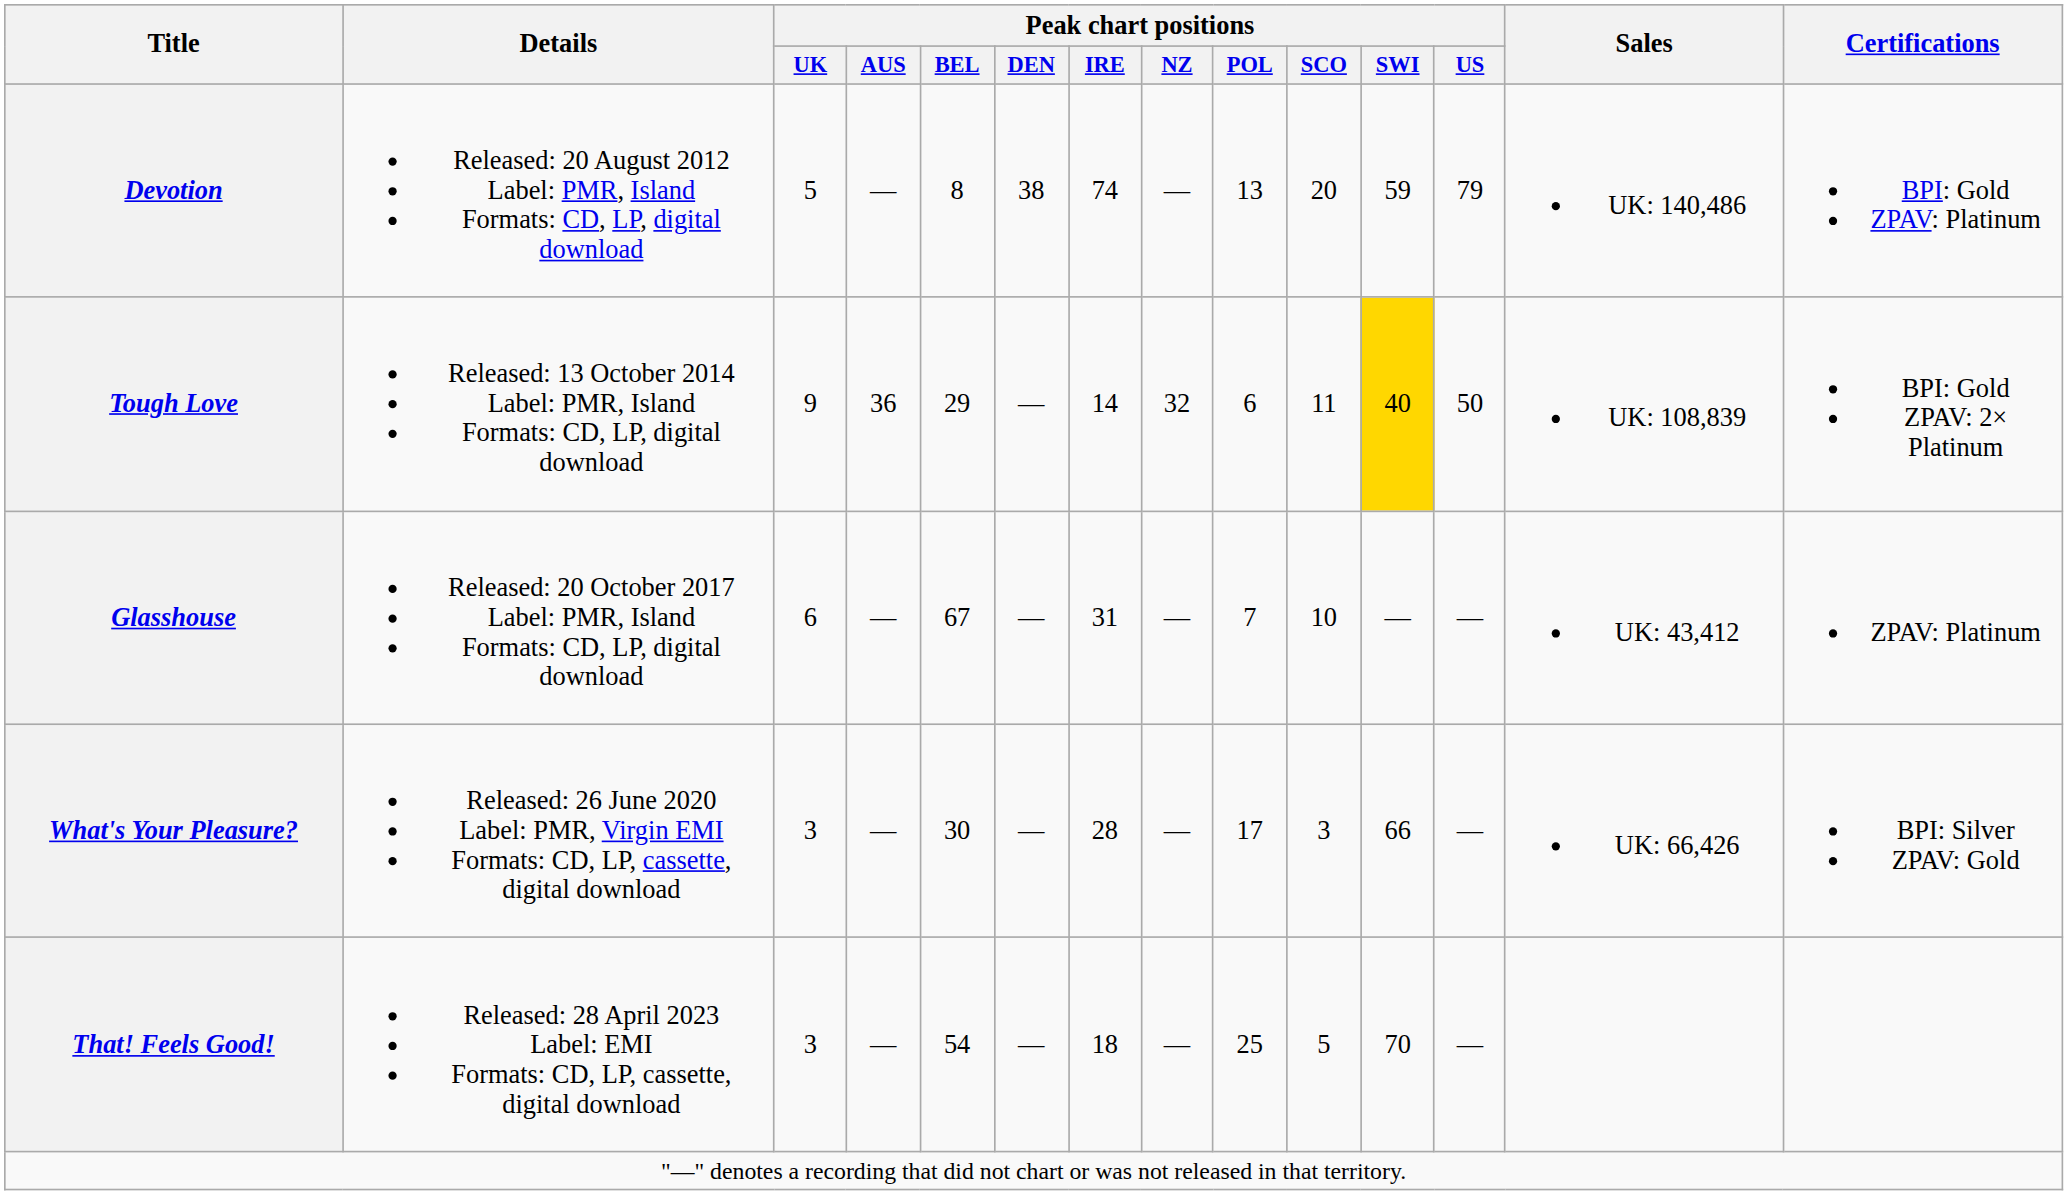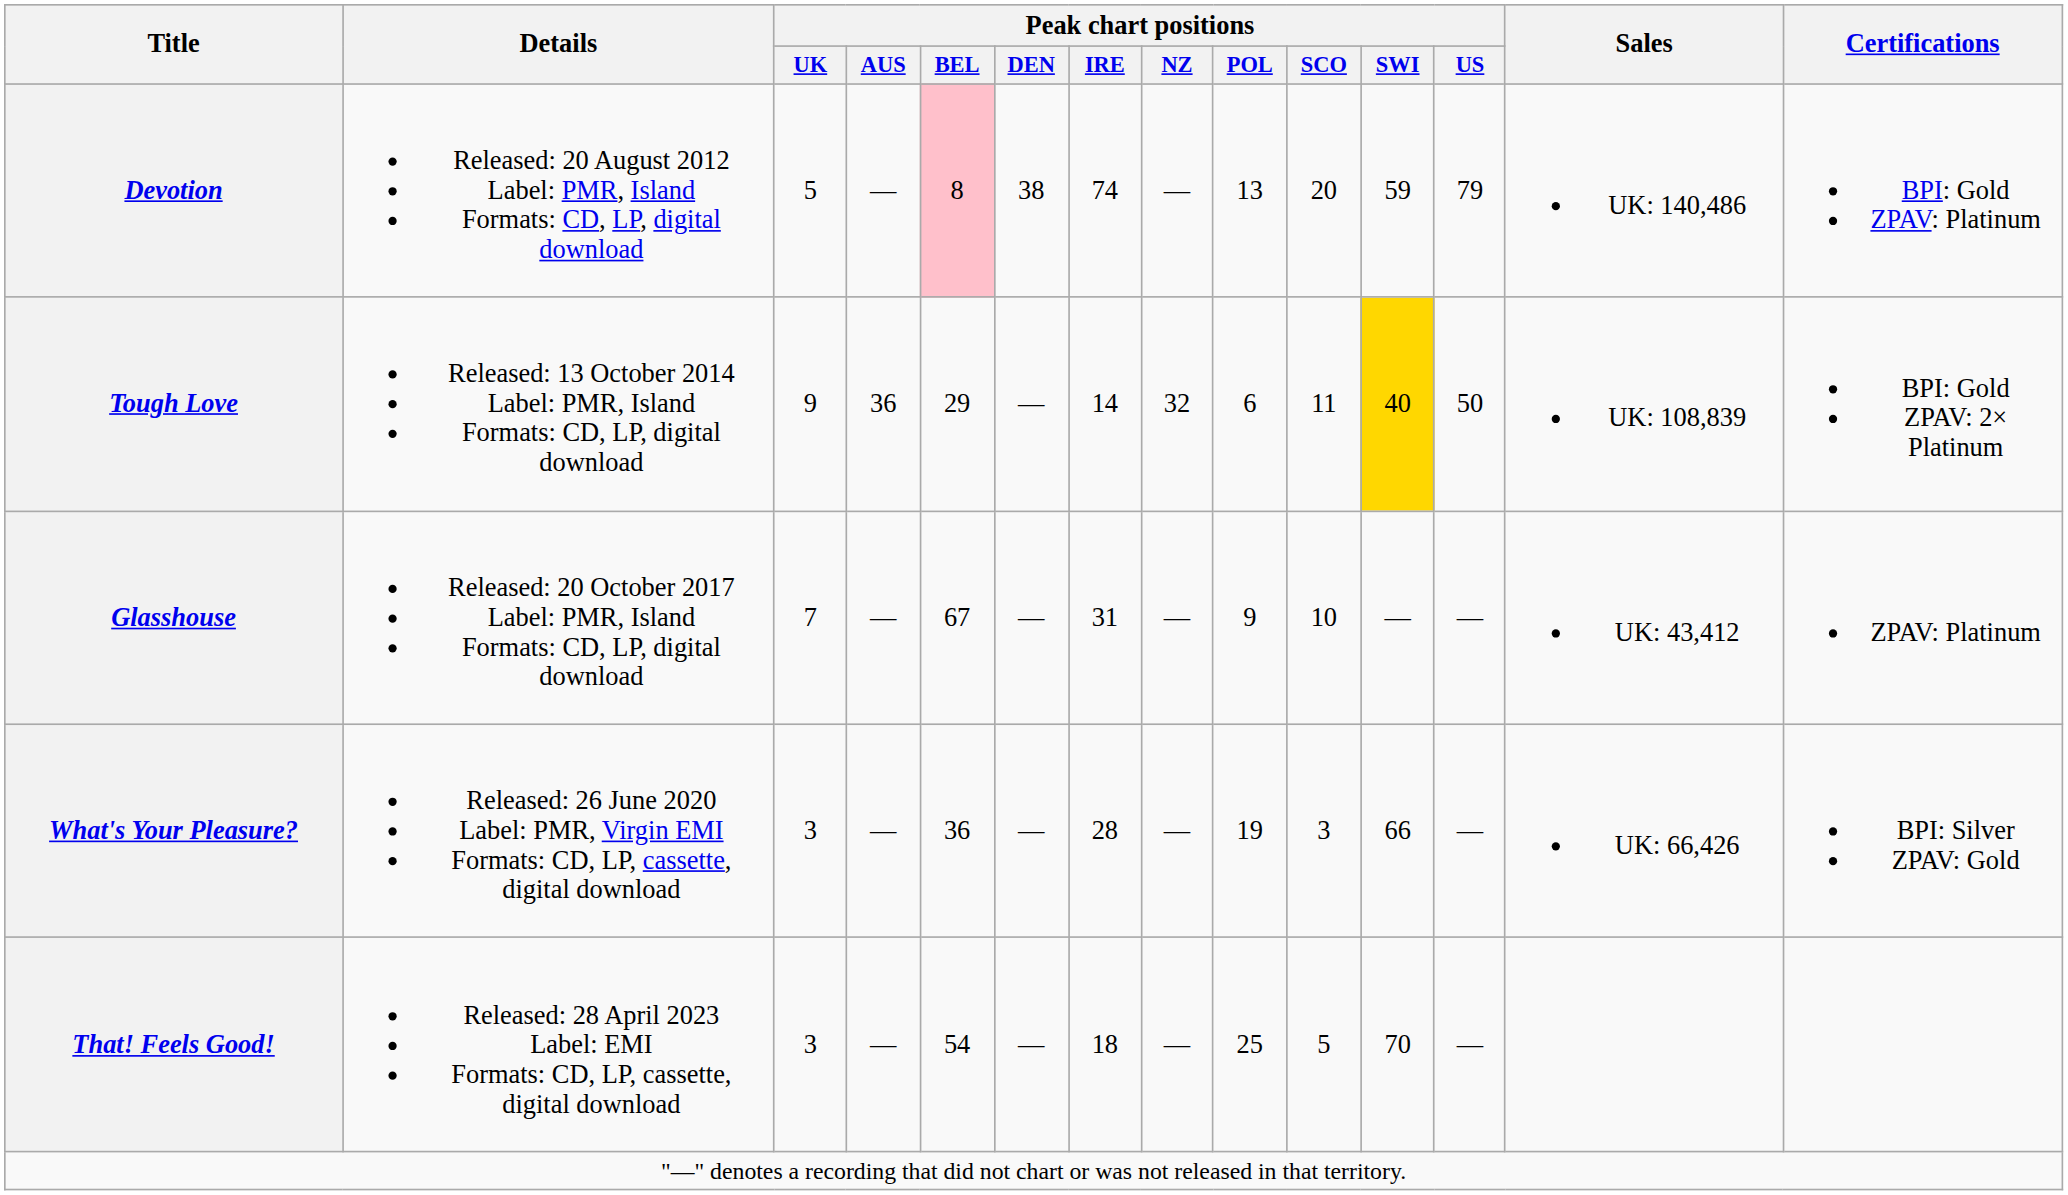Devotion | Peak chart positions / BEL: no background -> pink background
Glasshouse | Peak chart positions / UK: 6 -> 7
Glasshouse | Peak chart positions / POL: 7 -> 9
What's Your Pleasure? | Peak chart positions / BEL: 30 -> 36
What's Your Pleasure? | Peak chart positions / POL: 17 -> 19
